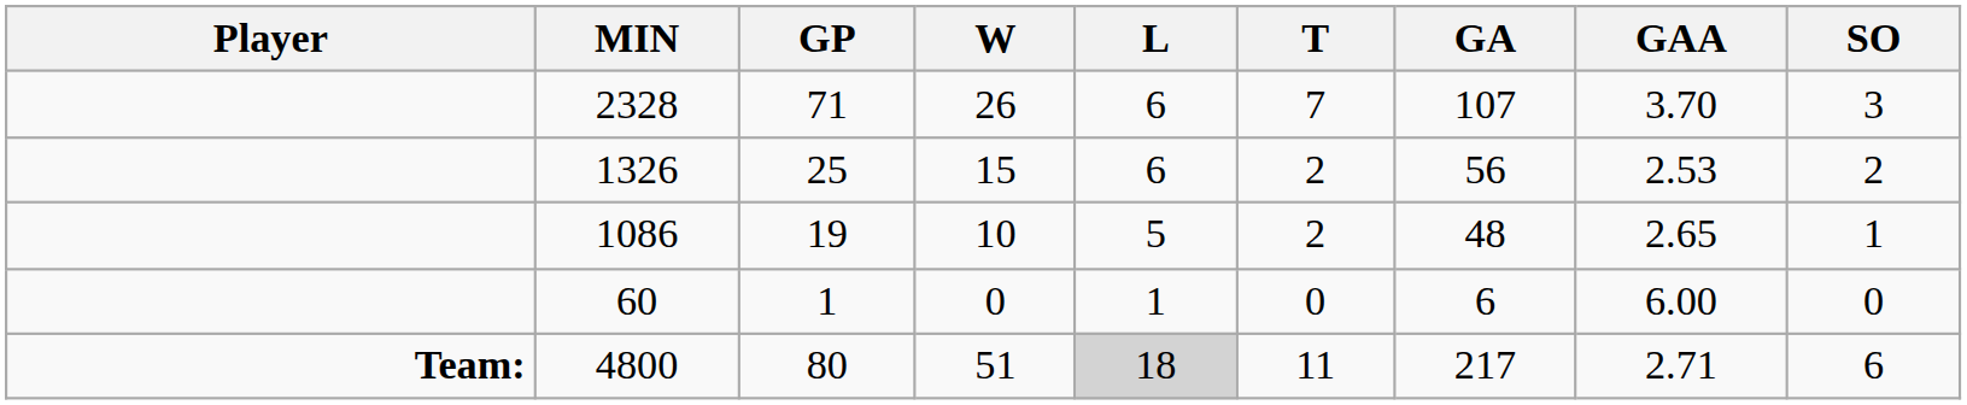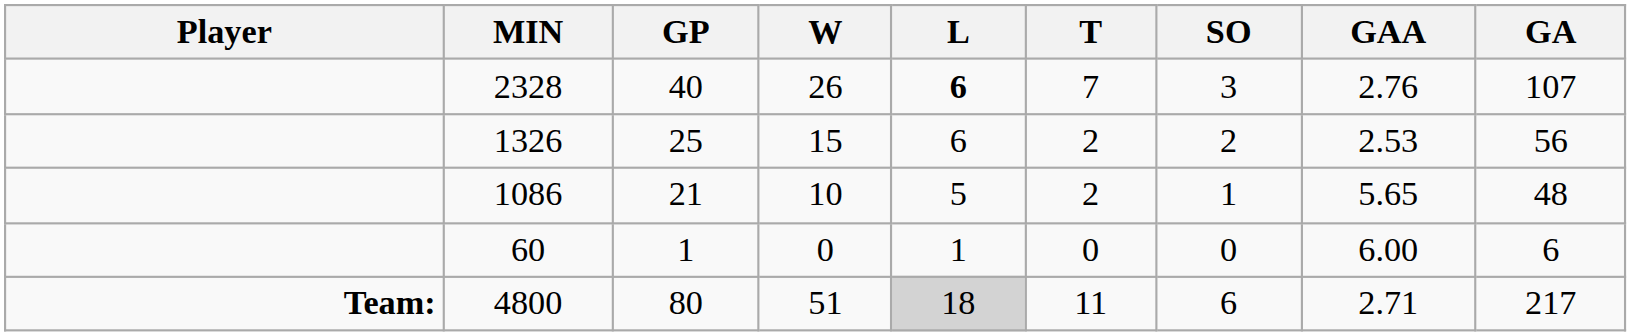columns swapped: GA <-> SO
2328 | GP: 71 -> 40
2328 | L: normal -> bold
2328 | GAA: 3.70 -> 2.76
1086 | GP: 19 -> 21
1086 | GAA: 2.65 -> 5.65
